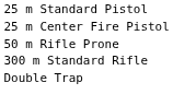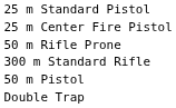+ row: 50 m Pistol
